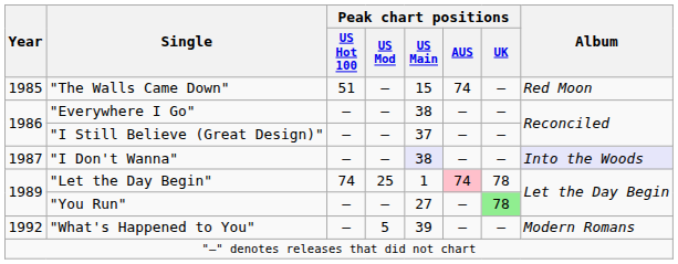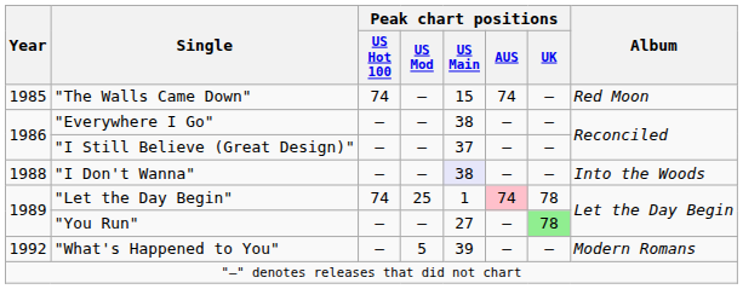"The Walls Came Down" | Peak chart positions / US Hot 100: 51 -> 74
"I Don't Wanna" | Year: 1987 -> 1988
"I Don't Wanna" | Album: lavender background -> no background
